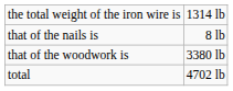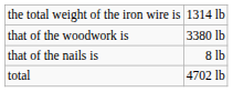rows swapped: that of the woodwork is <-> that of the nails is
